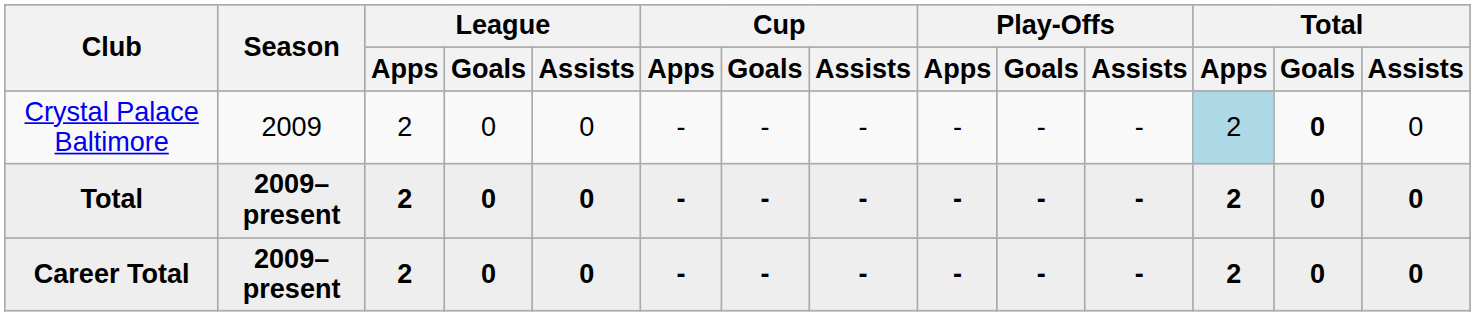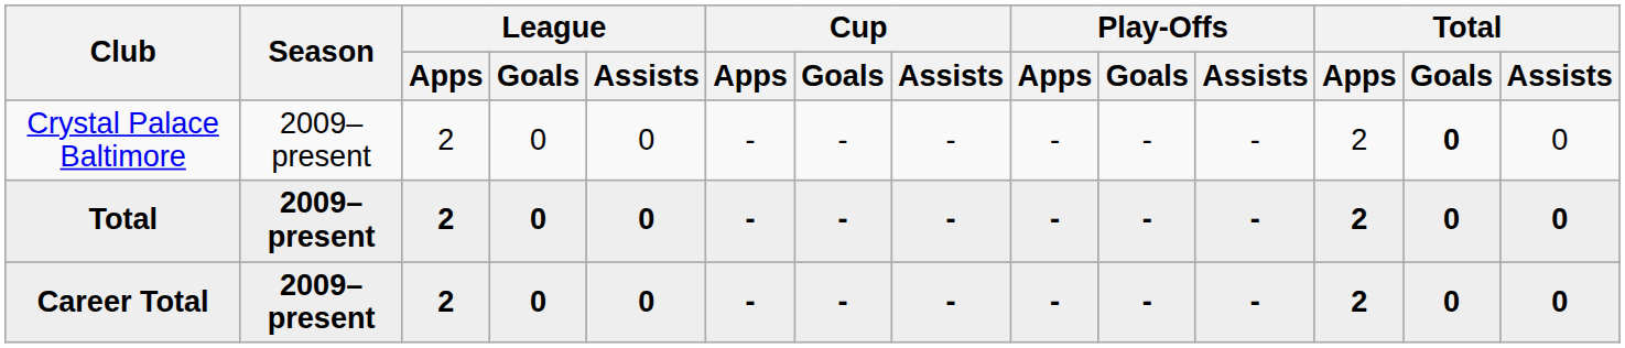Crystal Palace Baltimore | Season: 2009 -> 2009–present
Crystal Palace Baltimore | Total / Apps: lightblue background -> no background
